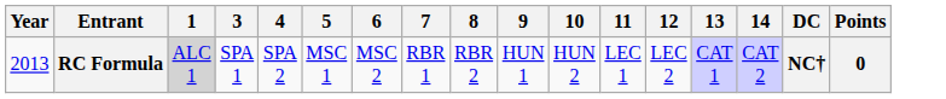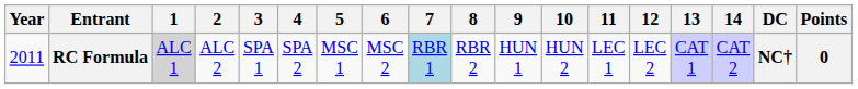+ column: 2 | ALC 2
RC Formula | Year: 2013 -> 2011
RC Formula | 7: no background -> lightblue background
